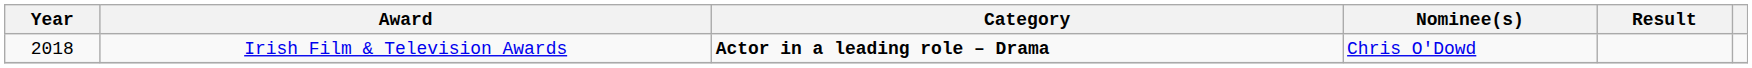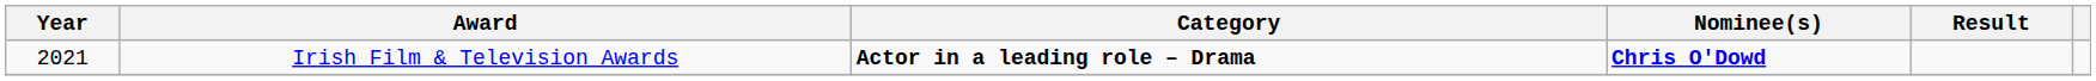Irish Film & Television Awards | Year: 2018 -> 2021
Irish Film & Television Awards | Nominee(s): normal -> bold
